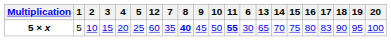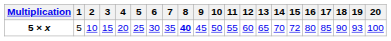columns swapped: 6 <-> 12
5 × x | 11: bold -> normal
5 × x | 15: 75 -> 72
5 × x | 17: 83 -> 85
5 × x | 19: 95 -> 93
